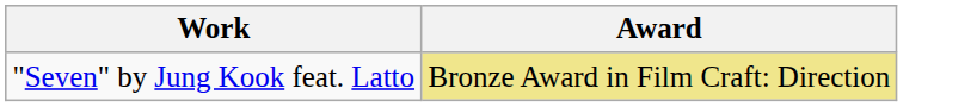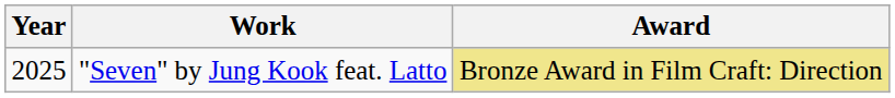+ column: Year | 2025
